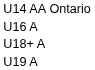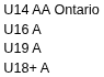rows swapped: U19 A <-> U18+ A
